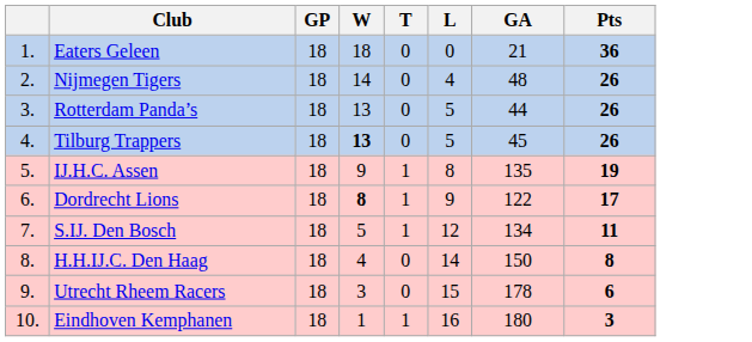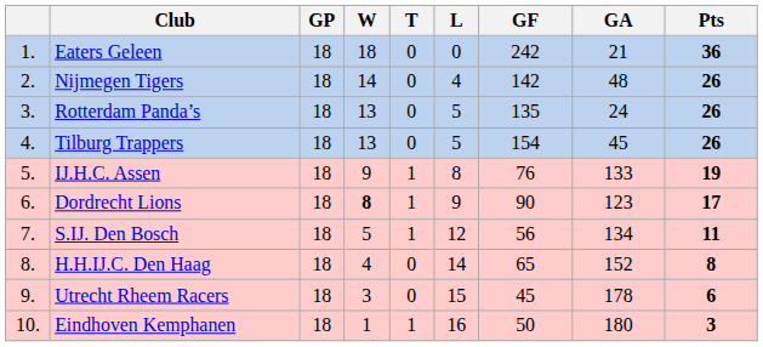+ column: GF | 242 | 142 | 135 | 154 | 76 | 90 | 56 | 65 | 45 | 50
Rotterdam Panda’s | GA: 44 -> 24
Tilburg Trappers | W: bold -> normal
IJ.H.C. Assen | GA: 135 -> 133
Dordrecht Lions | GA: 122 -> 123
H.H.IJ.C. Den Haag | GA: 150 -> 152
